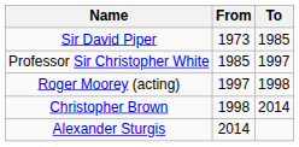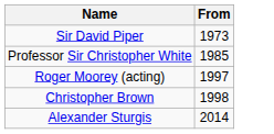- column: To | 1985 | 1997 | 1998 | 2014
